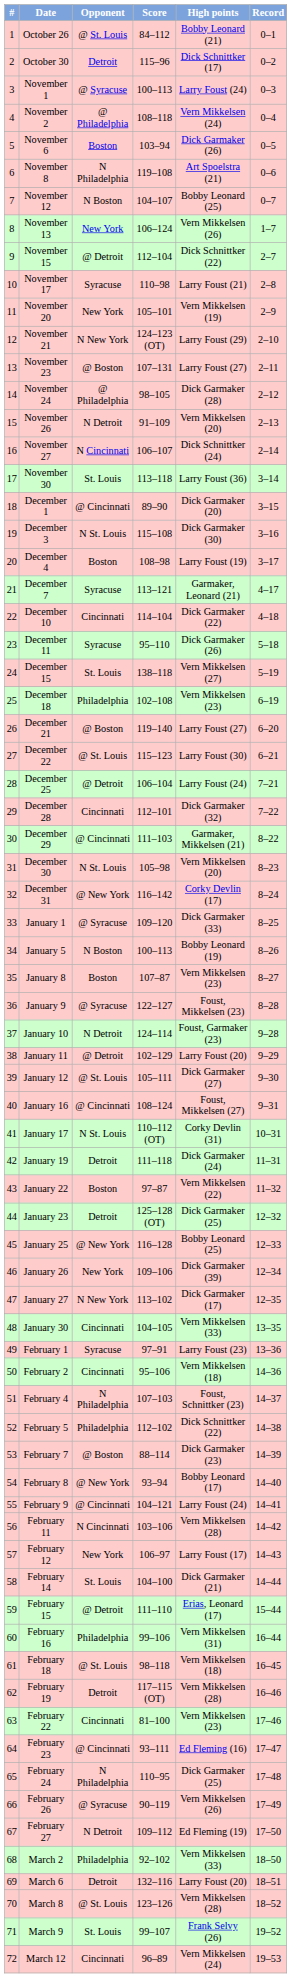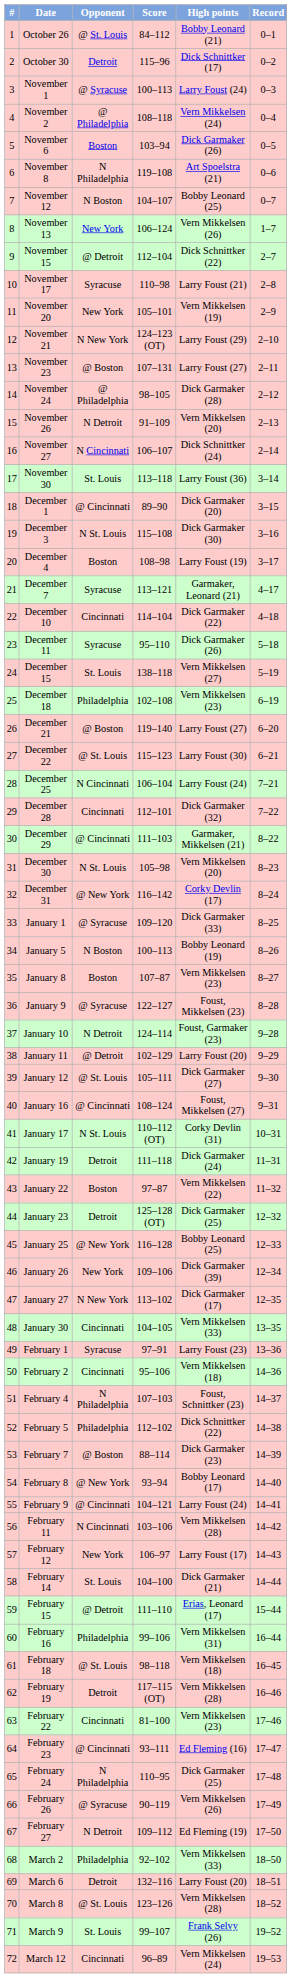December 25 | Opponent: @ Detroit -> N Cincinnati
